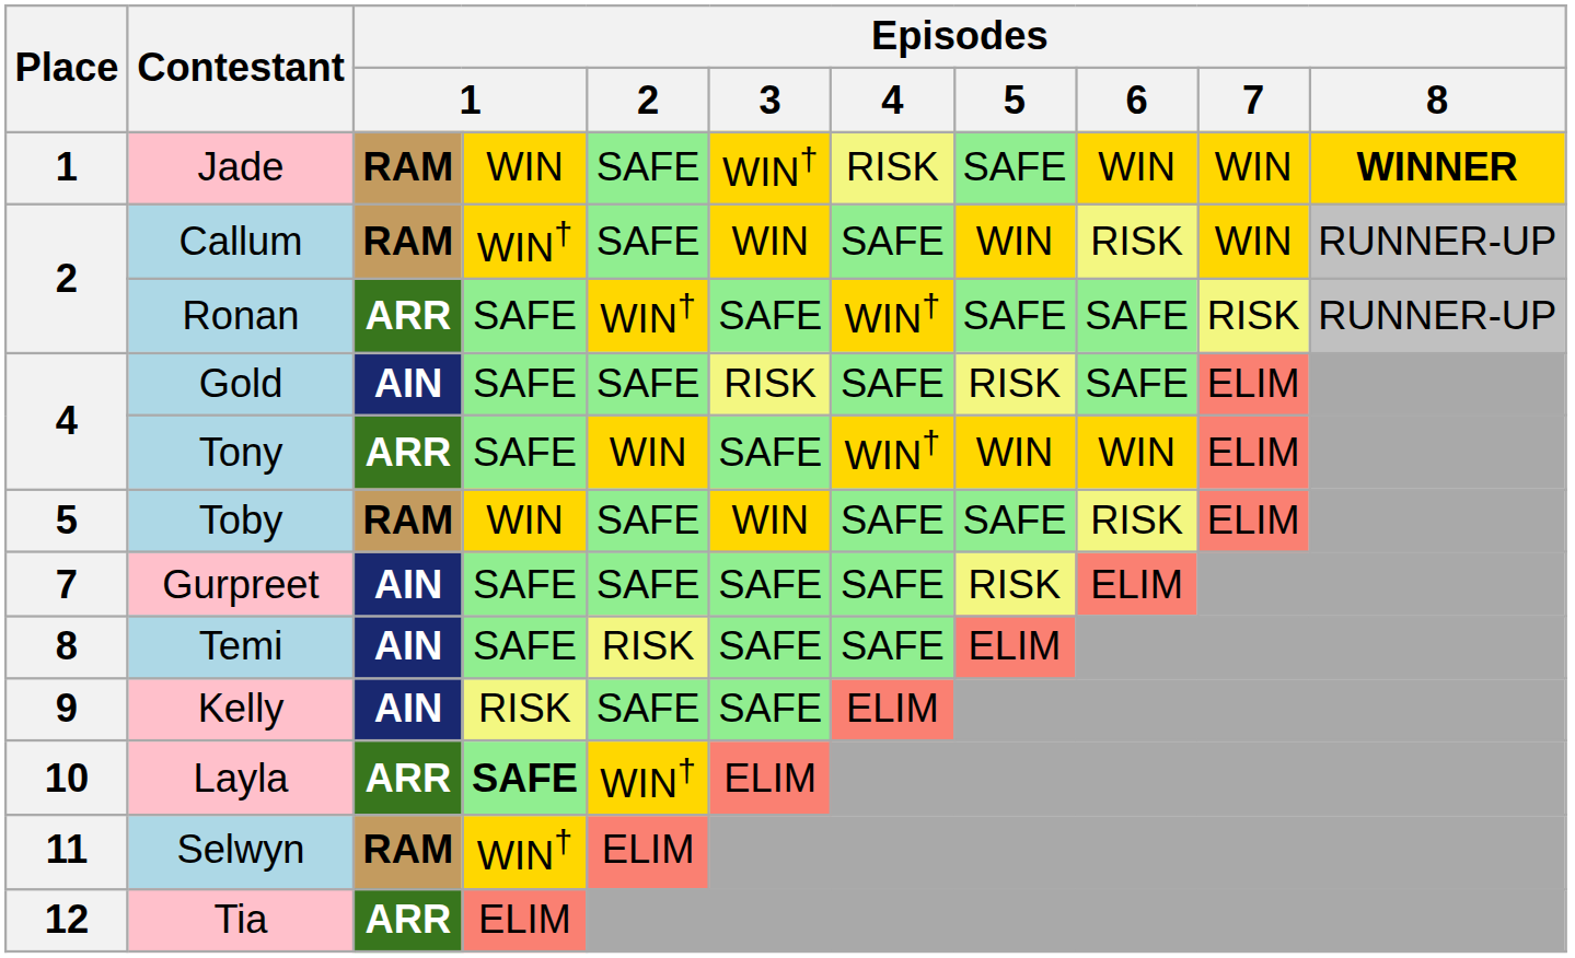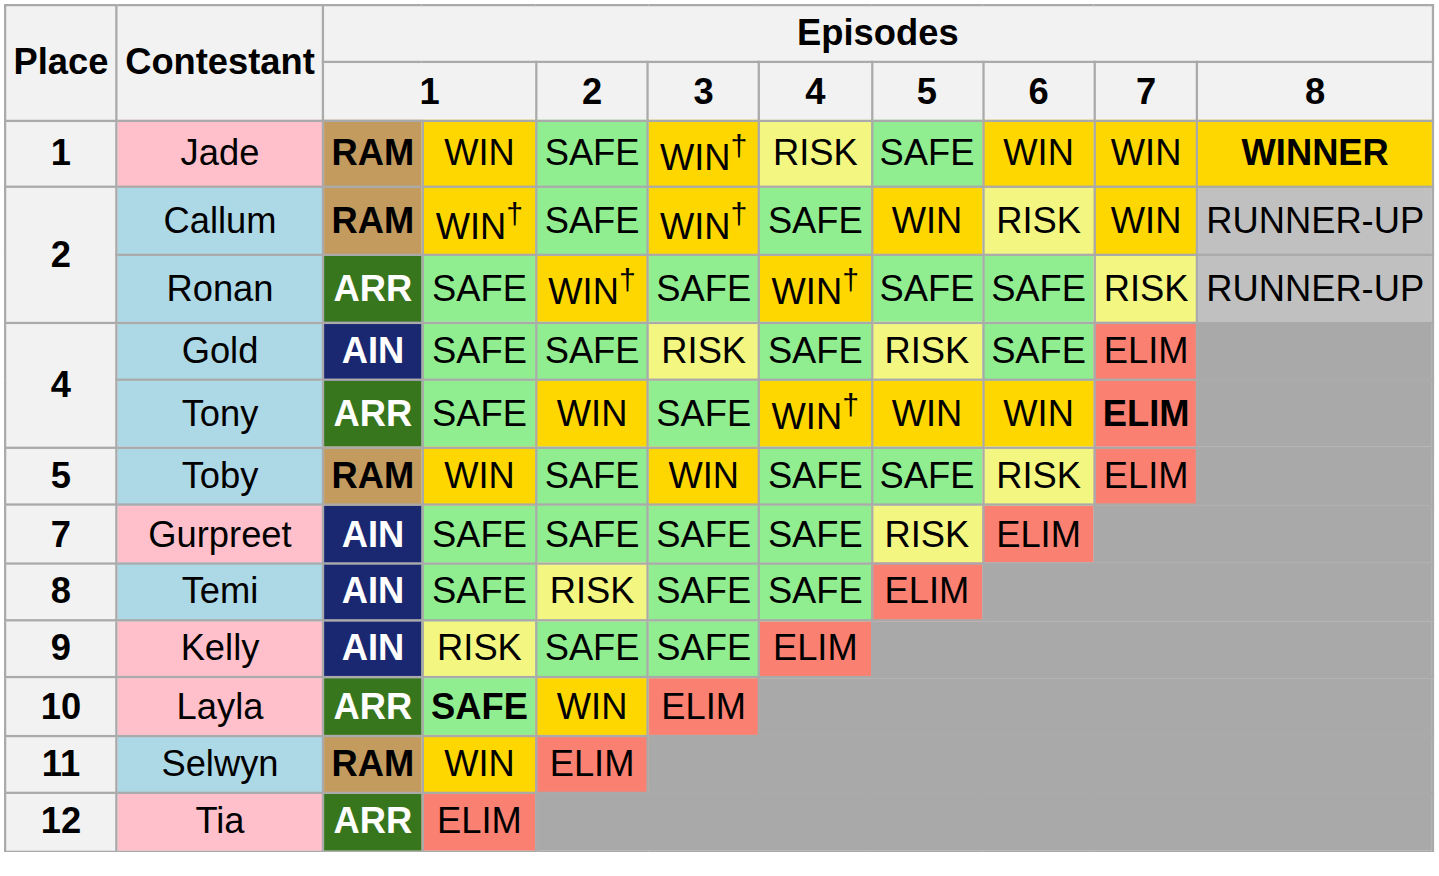Callum | Episodes / 3: WIN -> WIN†
Tony | Episodes / 7: normal -> bold
Layla | Episodes / 2: WIN† -> WIN
Selwyn | column 4: WIN† -> WIN
